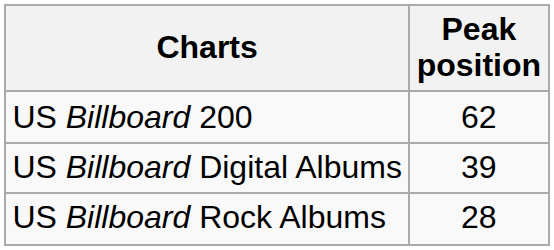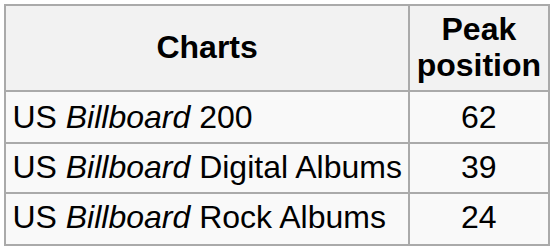US Billboard Rock Albums | Peak position: 28 -> 24
